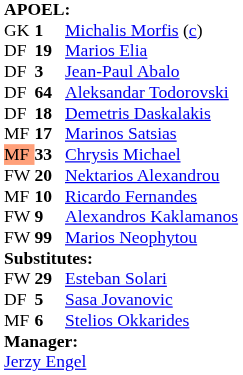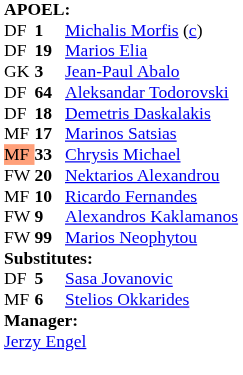Michalis Morfis (c) | column 1: GK -> DF
Jean-Paul Abalo | column 1: DF -> GK
- row: FW | 29 | Esteban Solari
